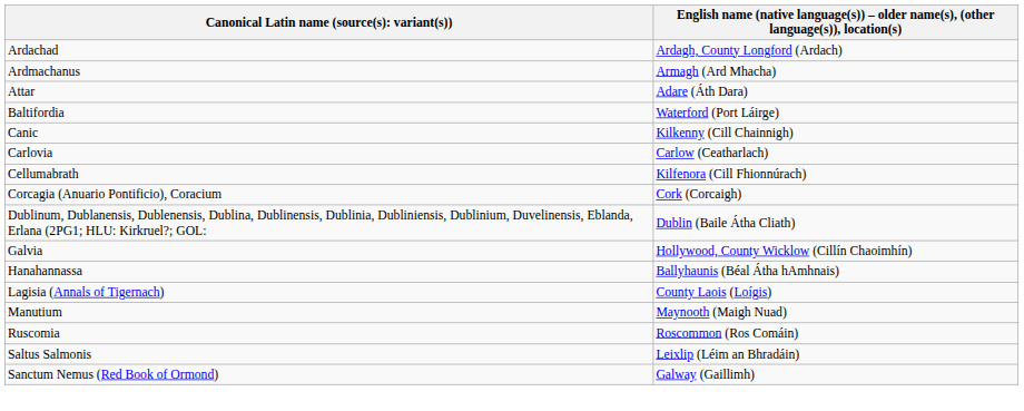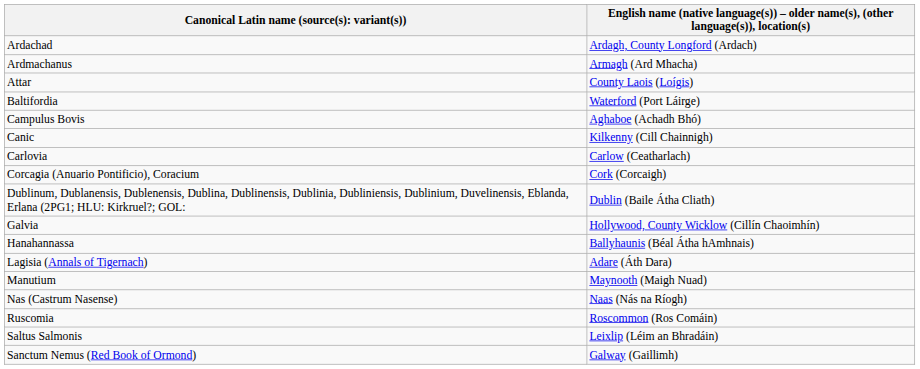Attar | column 2: Adare (Áth Dara) -> County Laois (Loígis)
+ row: Campulus Bovis | Aghaboe (Achadh Bhó)
- row: Cellumabrath | Kilfenora (Cill Fhionnúrach)
Lagisia (Annals of Tigernach) | column 2: County Laois (Loígis) -> Adare (Áth Dara)
+ row: Nas (Castrum Nasense) | Naas (Nás na Ríogh)
